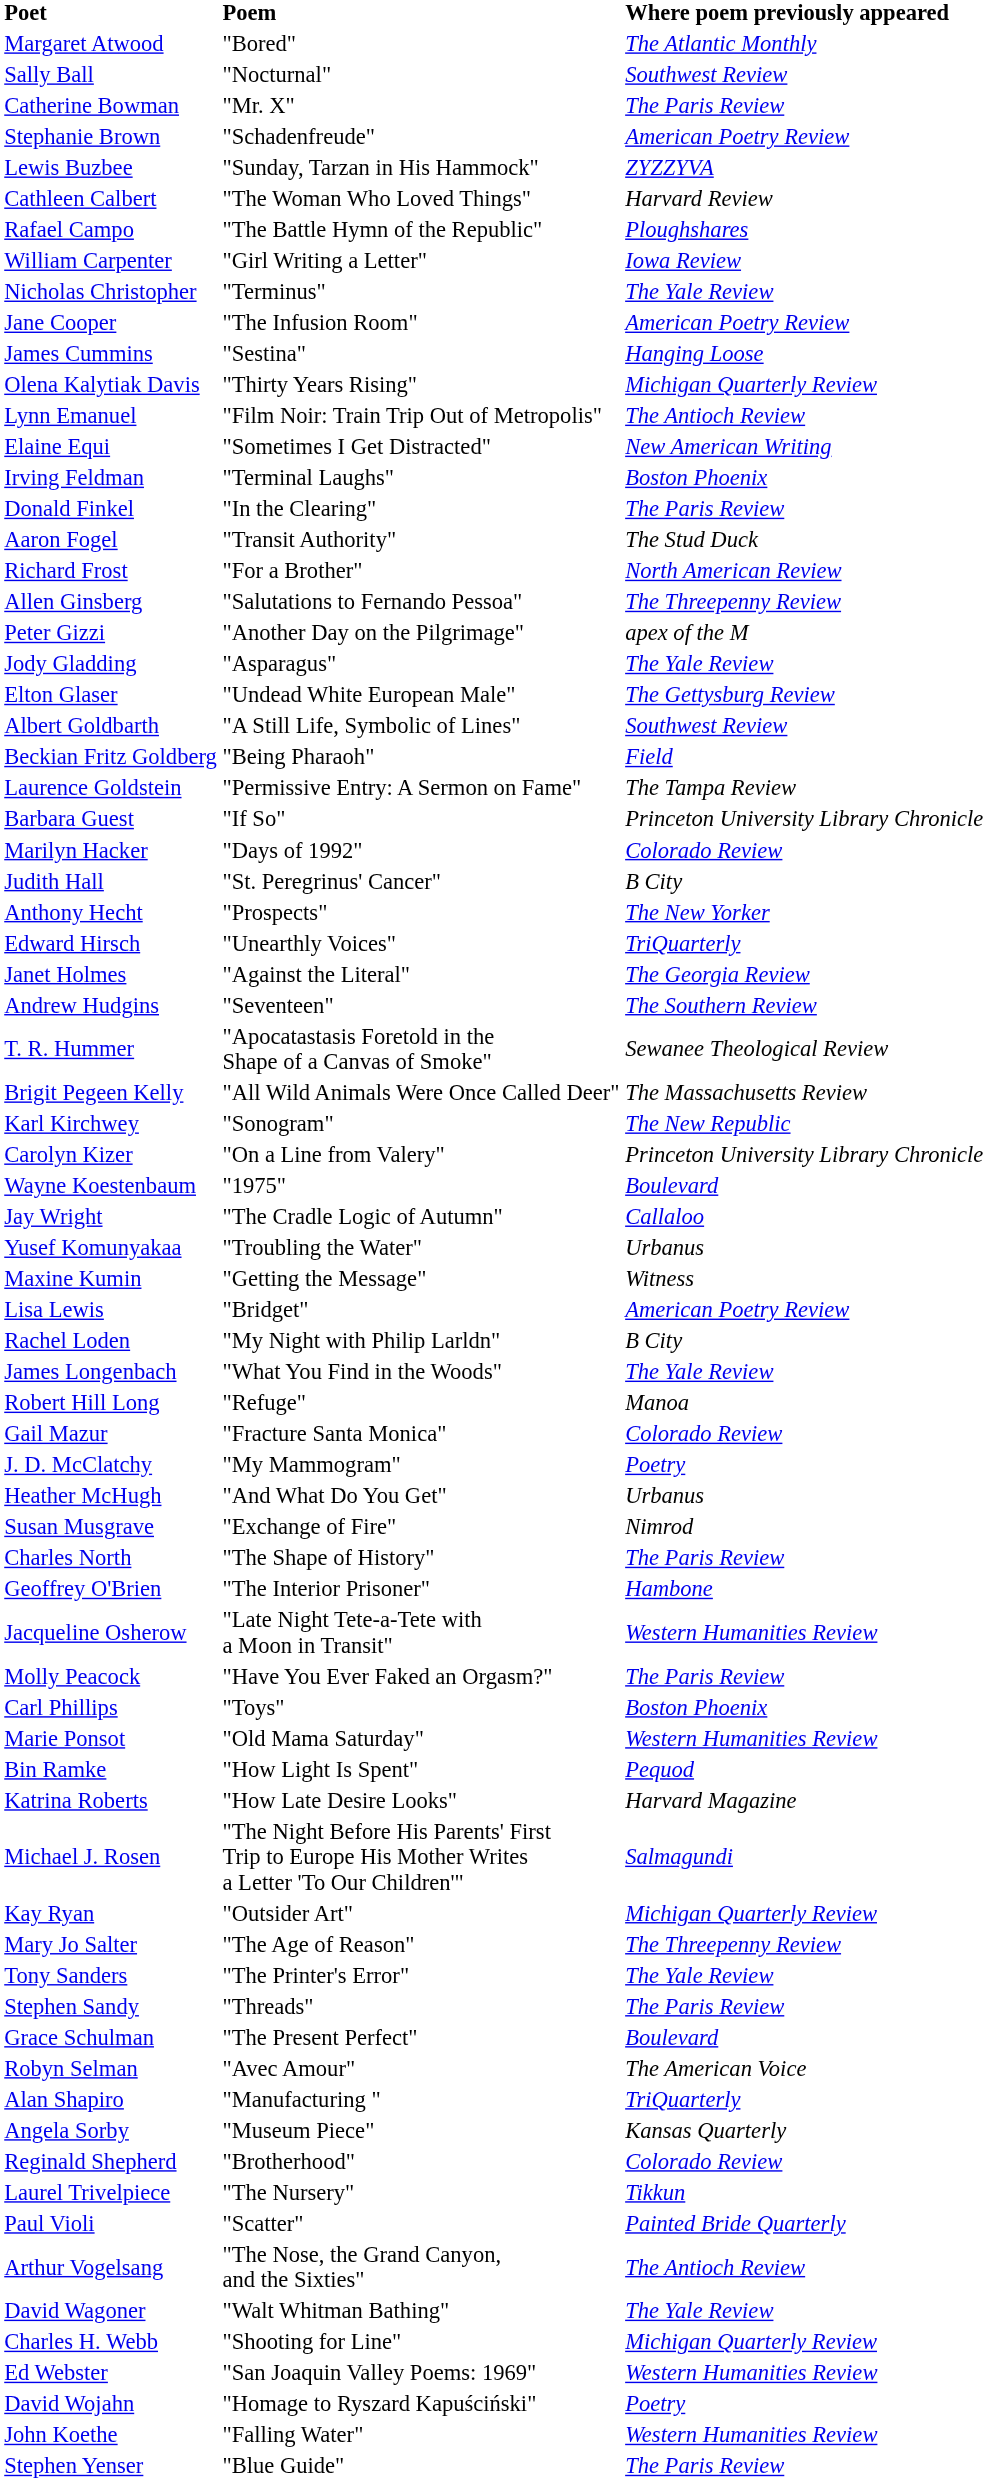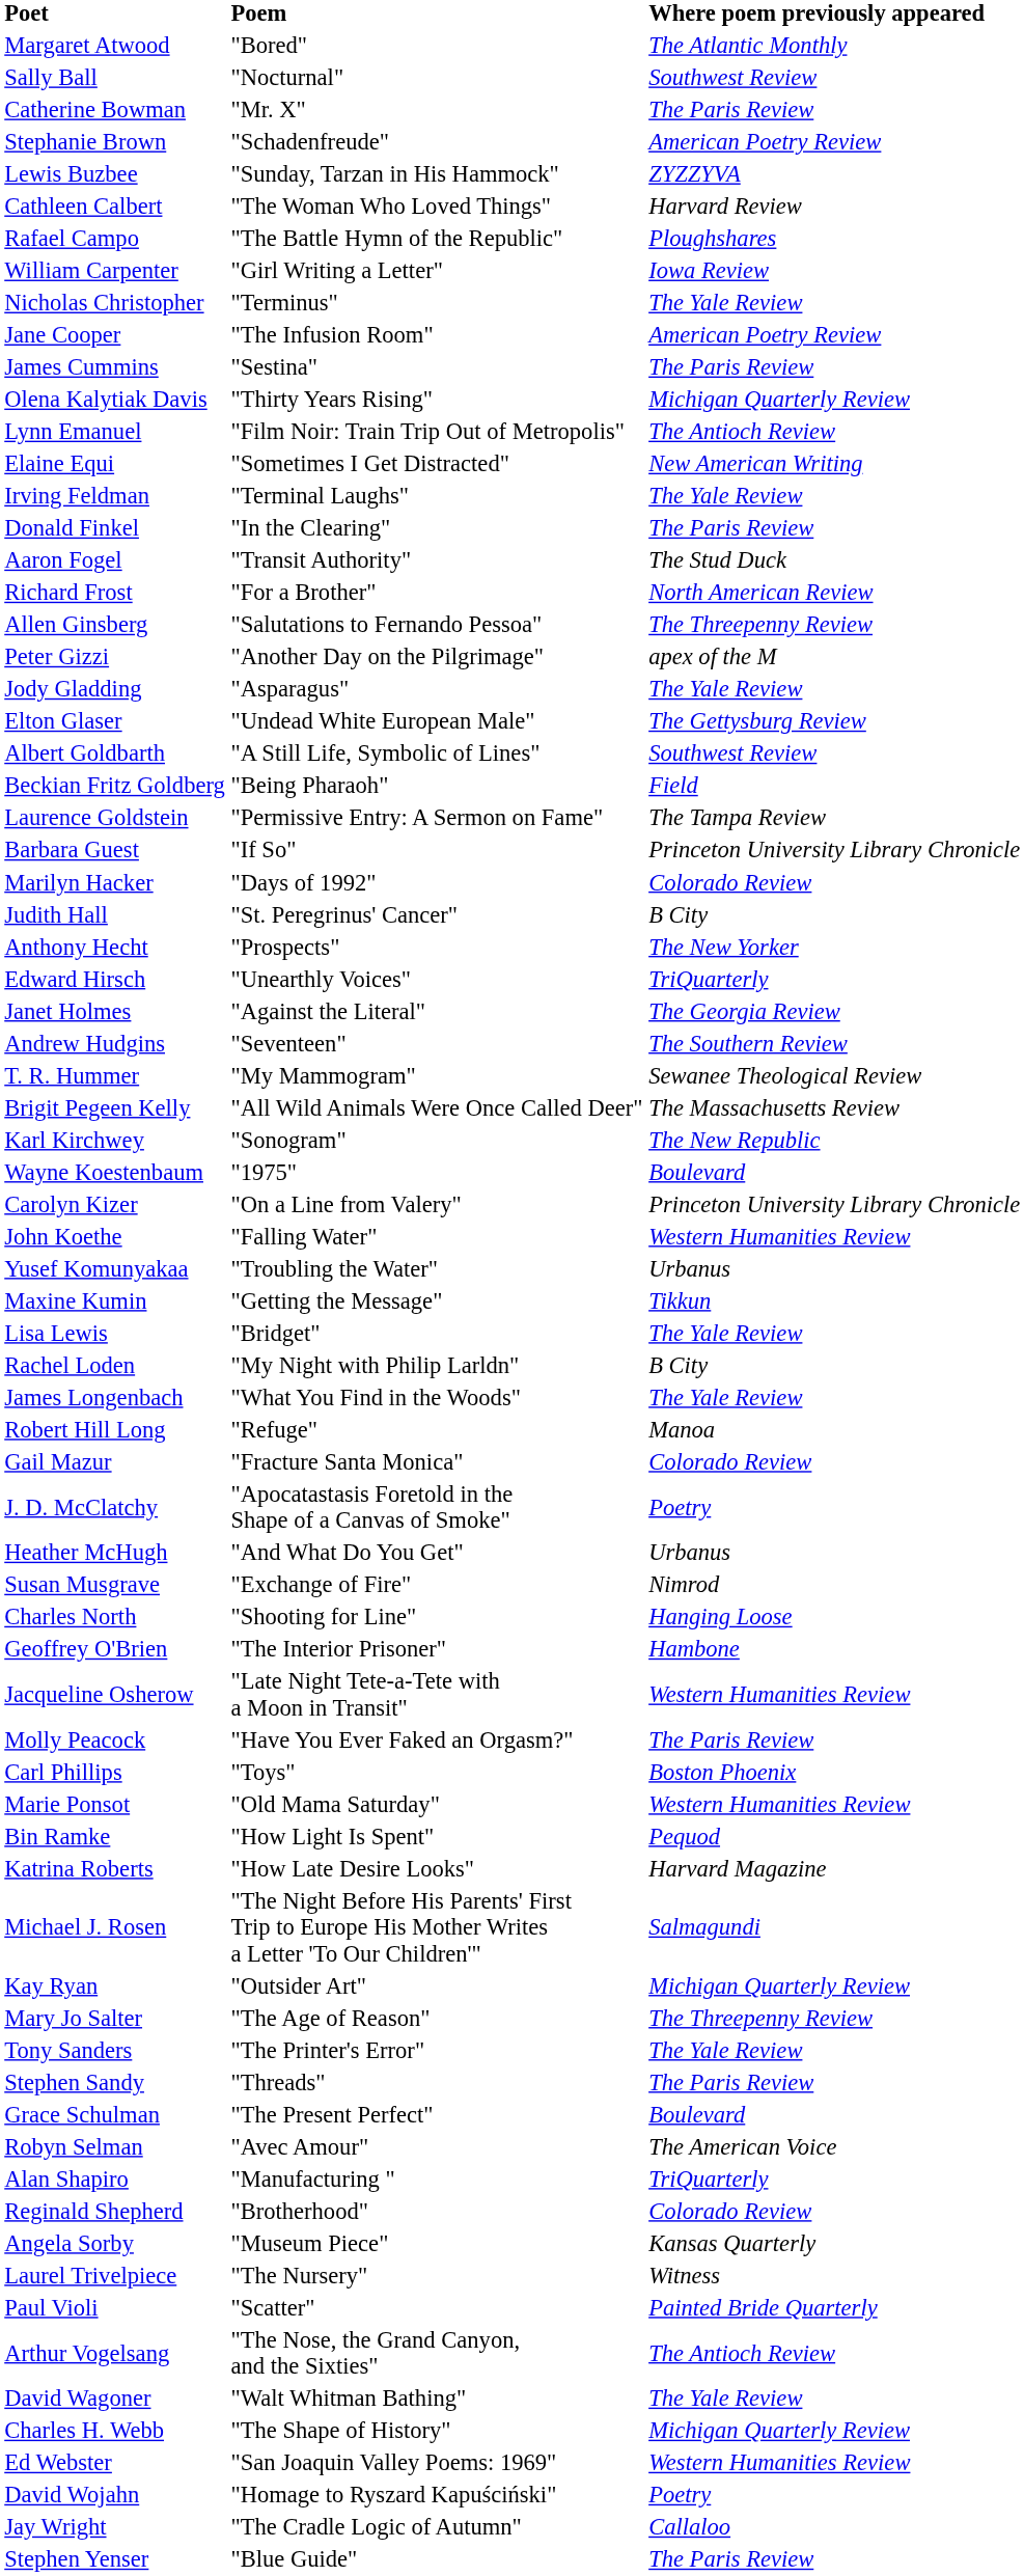James Cummins | Where poem previously appeared: Hanging Loose -> The Paris Review
Irving Feldman | Where poem previously appeared: Boston Phoenix -> The Yale Review
T. R. Hummer | Poem: "Apocatastasis Foretold in the Shape of a Canvas of Smoke" -> "My Mammogram"
rows swapped: Carolyn Kizer <-> Wayne Koestenbaum
rows swapped: John Koethe <-> Jay Wright
Maxine Kumin | Where poem previously appeared: Witness -> Tikkun
Lisa Lewis | Where poem previously appeared: American Poetry Review -> The Yale Review
J. D. McClatchy | Poem: "My Mammogram" -> "Apocatastasis Foretold in the Shape of a Canvas of Smoke"
Charles North | Poem: "The Shape of History" -> "Shooting for Line"
Charles North | Where poem previously appeared: The Paris Review -> Hanging Loose
rows swapped: Reginald Shepherd <-> Angela Sorby
Laurel Trivelpiece | Where poem previously appeared: Tikkun -> Witness
Charles H. Webb | Poem: "Shooting for Line" -> "The Shape of History"
